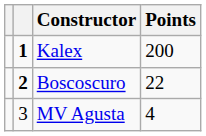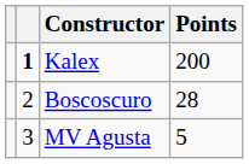Boscoscuro | column 2: bold -> normal
Boscoscuro | Points: 22 -> 28
MV Agusta | Points: 4 -> 5
